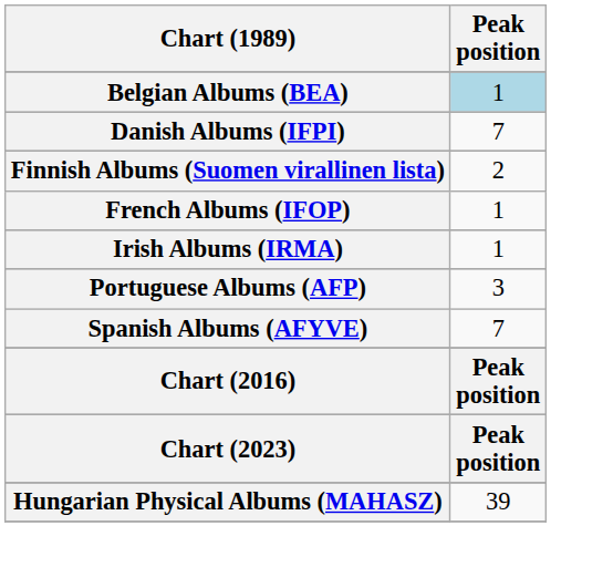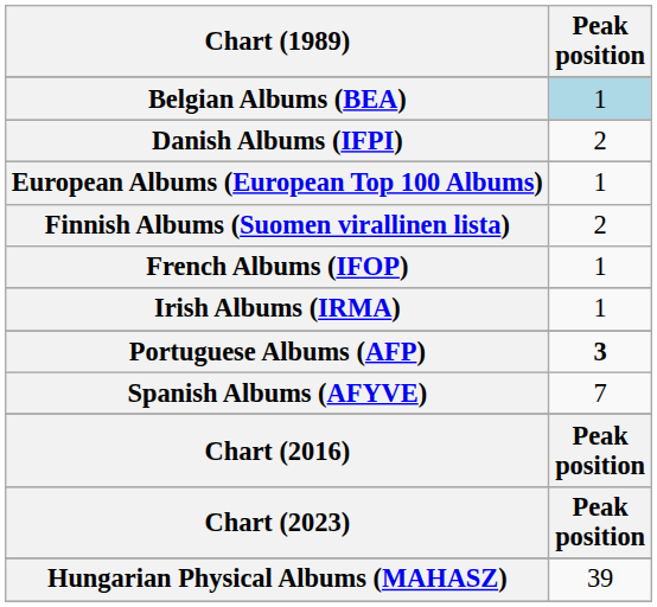Danish Albums (IFPI) | Peak position: 7 -> 2
+ row: European Albums (European Top 100 Albums) | 1
Portuguese Albums (AFP) | Peak position: normal -> bold
